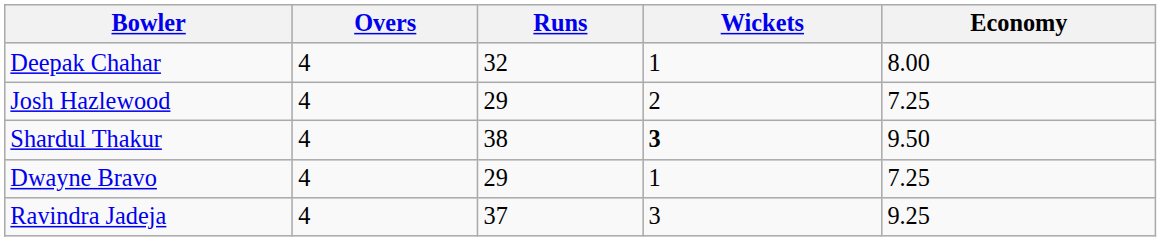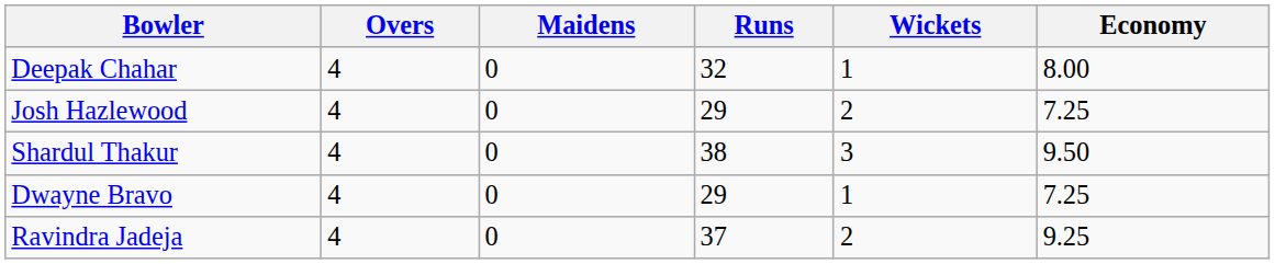+ column: Maidens | 0 | 0 | 0 | 0 | 0
Shardul Thakur | Wickets: bold -> normal
Ravindra Jadeja | Wickets: 3 -> 2
